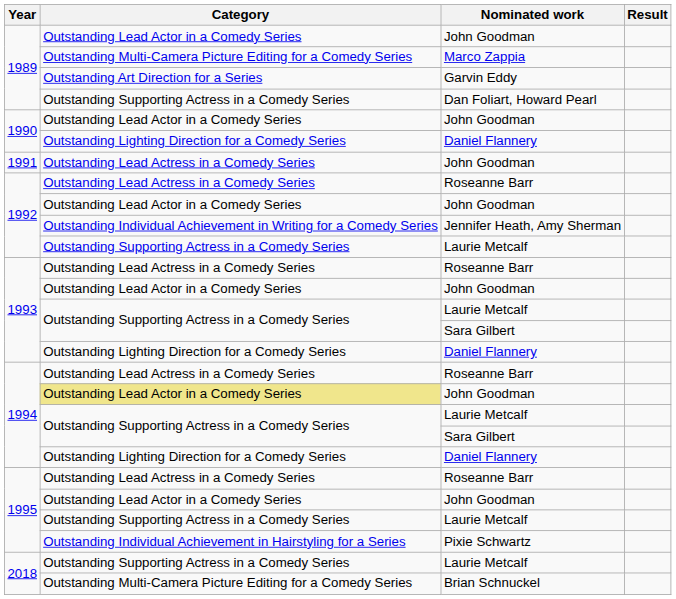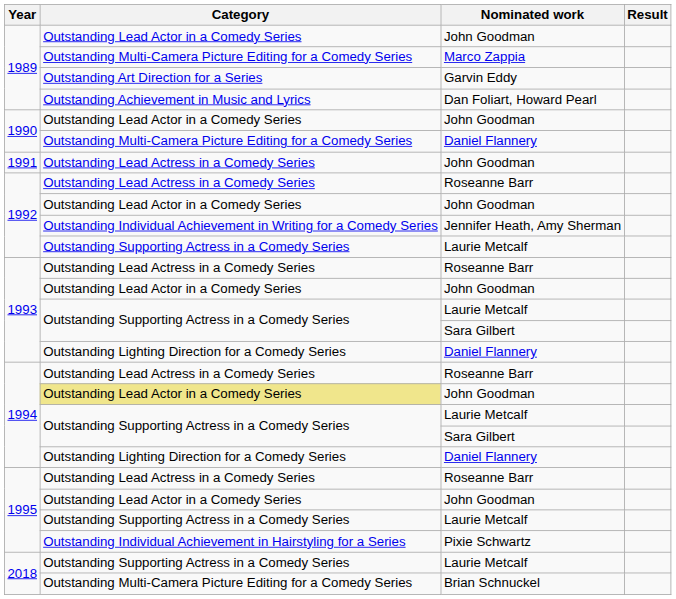Dan Foliart, Howard Pearl | Category: Outstanding Supporting Actress in a Comedy Series -> Outstanding Achievement in Music and Lyrics
1990 / Daniel Flannery | Category: Outstanding Lighting Direction for a Comedy Series -> Outstanding Multi-Camera Picture Editing for a Comedy Series
